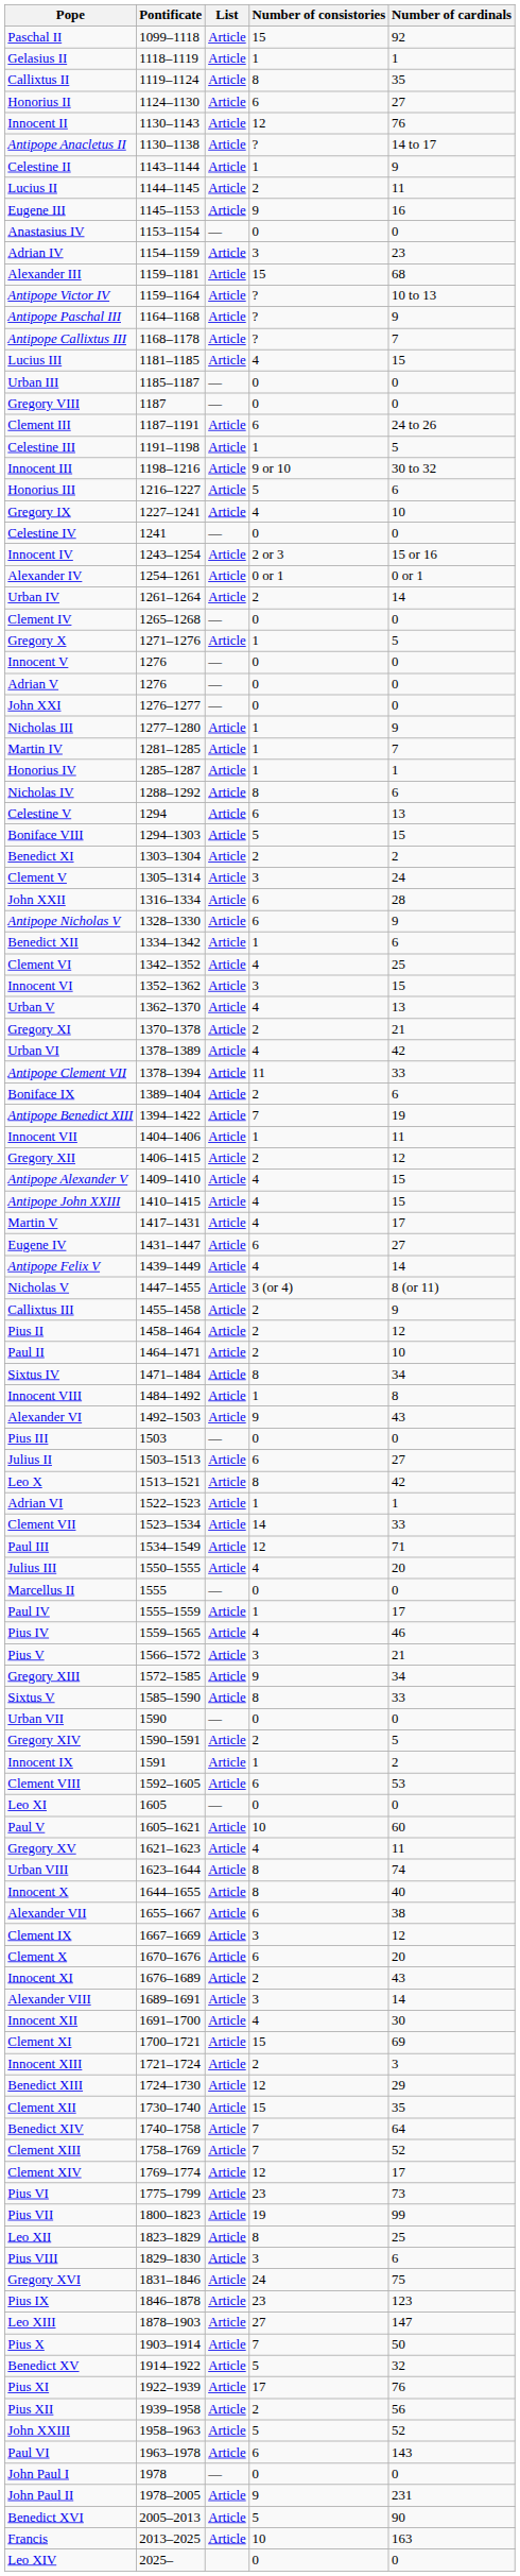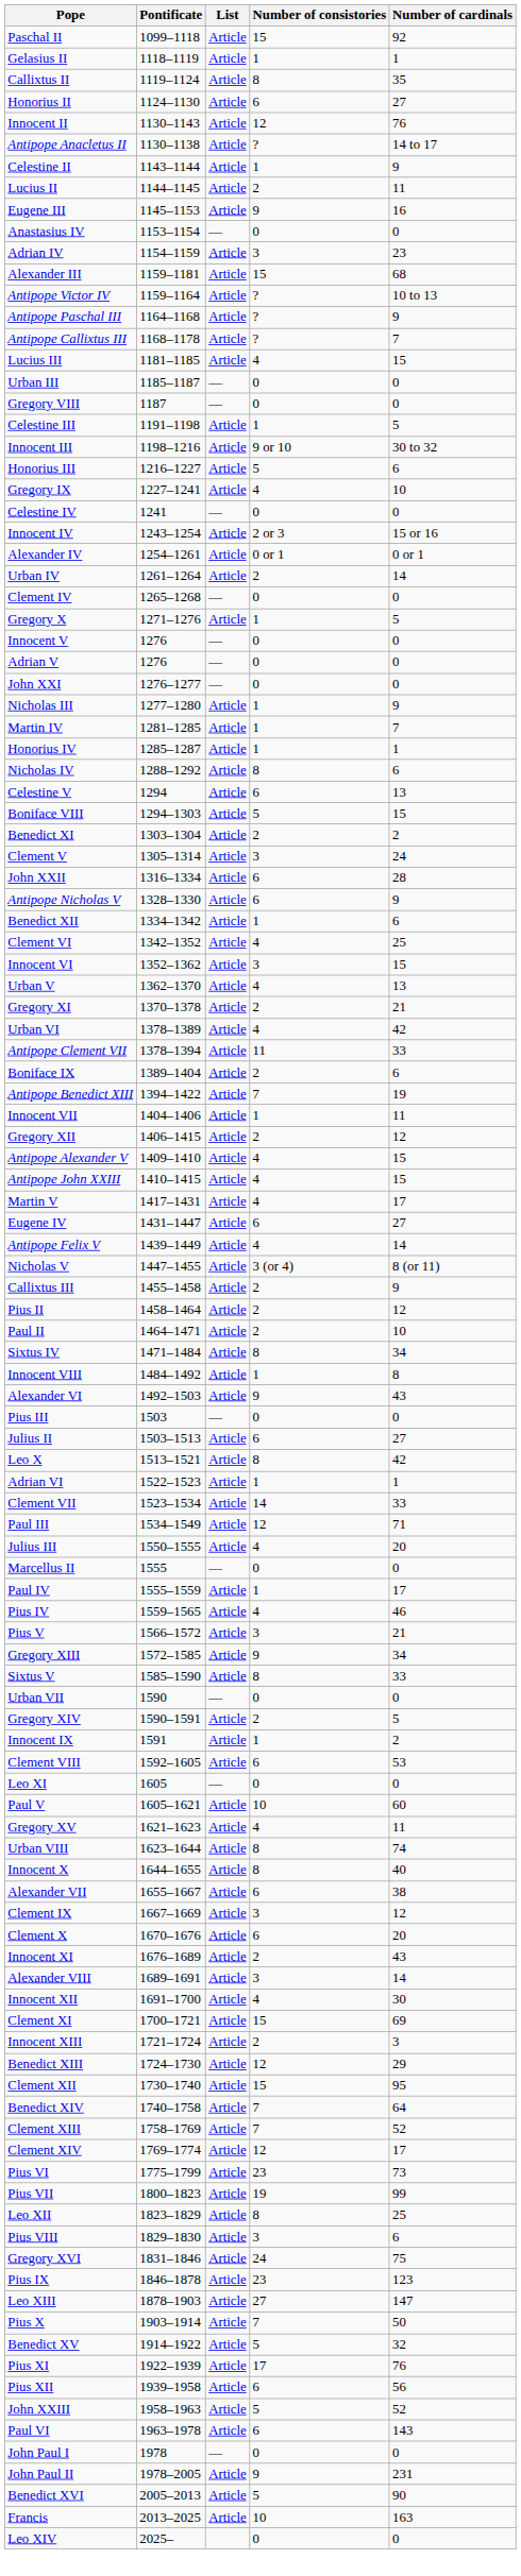- row: Clement III | 1187–1191 | Article | 6 | 24 to 26
Clement XII | Number of cardinals: 35 -> 95
Pius XII | Number of consistories: 2 -> 6
